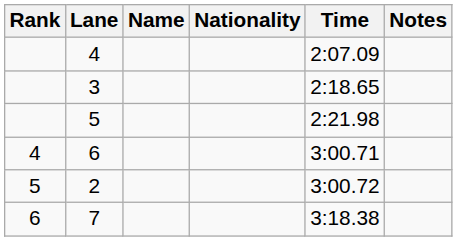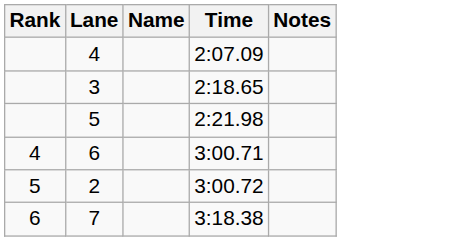- column: Nationality
